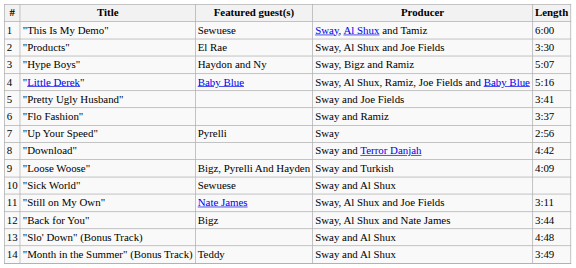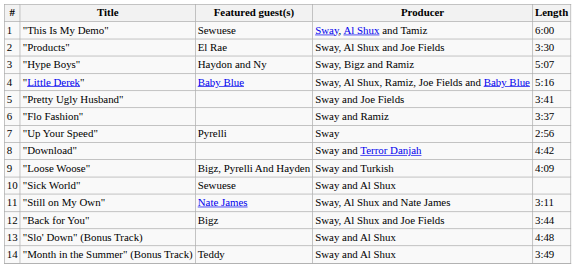"Still on My Own" | Producer: Sway, Al Shux and Joe Fields -> Sway, Al Shux and Nate James
"Back for You" | Producer: Sway, Al Shux and Nate James -> Sway, Al Shux and Joe Fields
